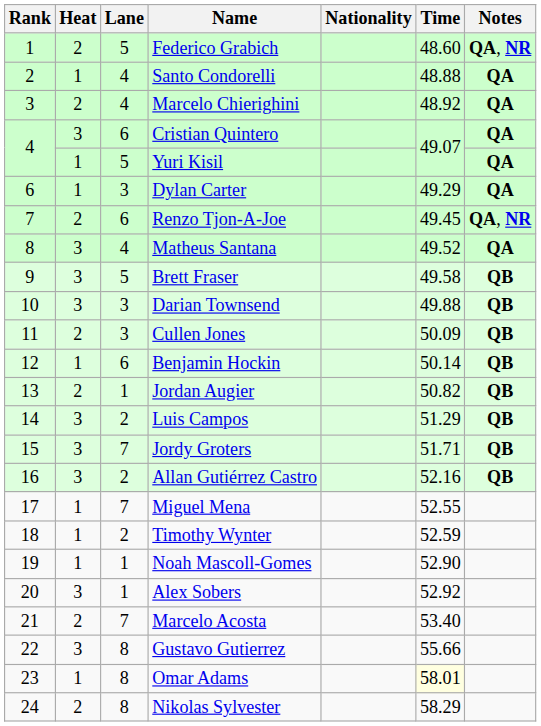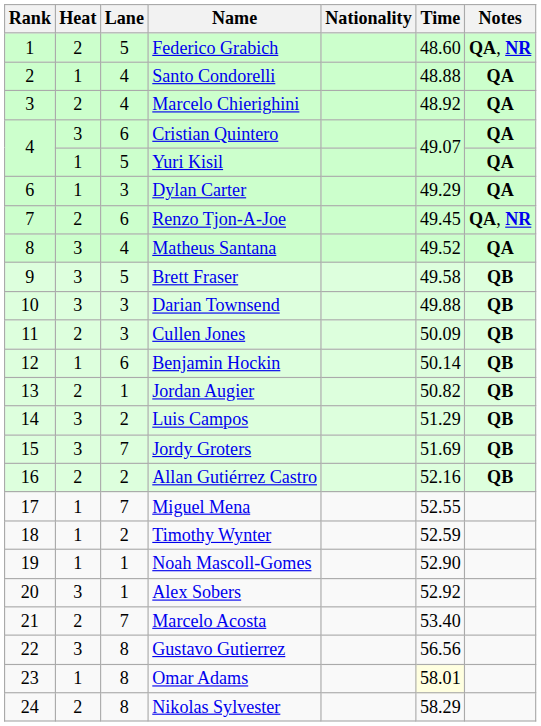Jordy Groters | Time: 51.71 -> 51.69
Allan Gutiérrez Castro | Heat: 3 -> 2
Gustavo Gutierrez | Time: 55.66 -> 56.56
